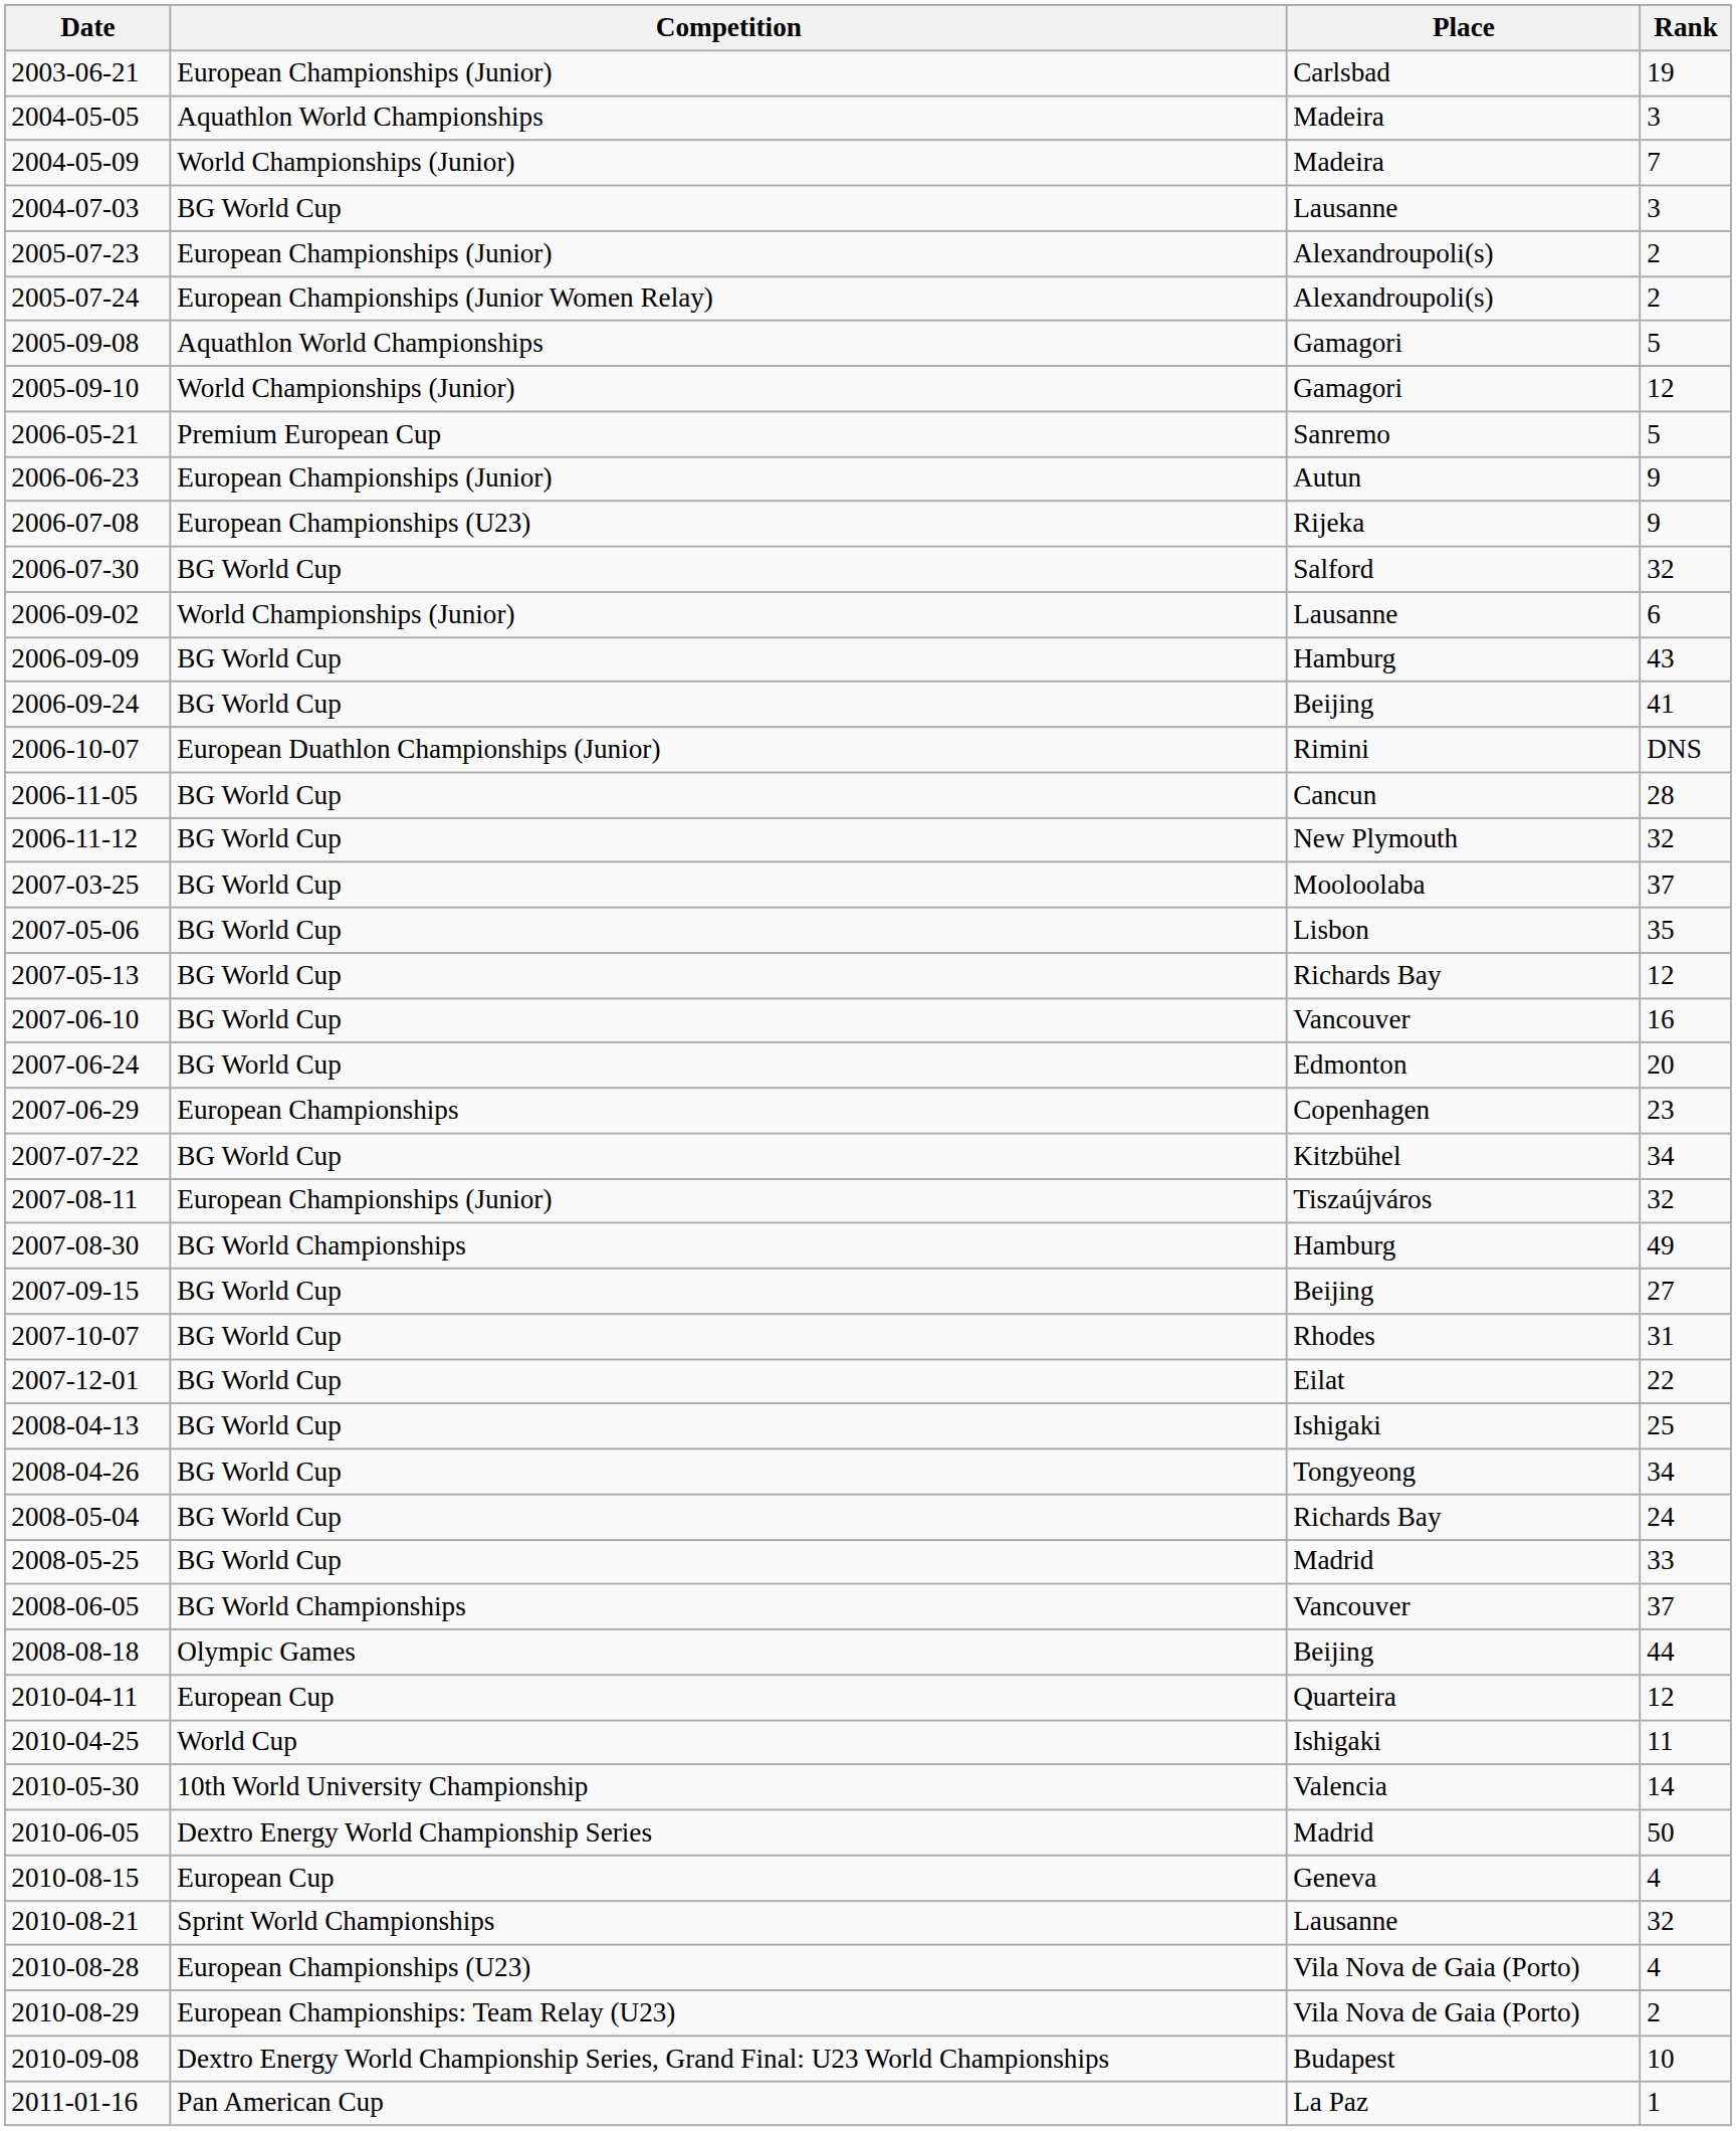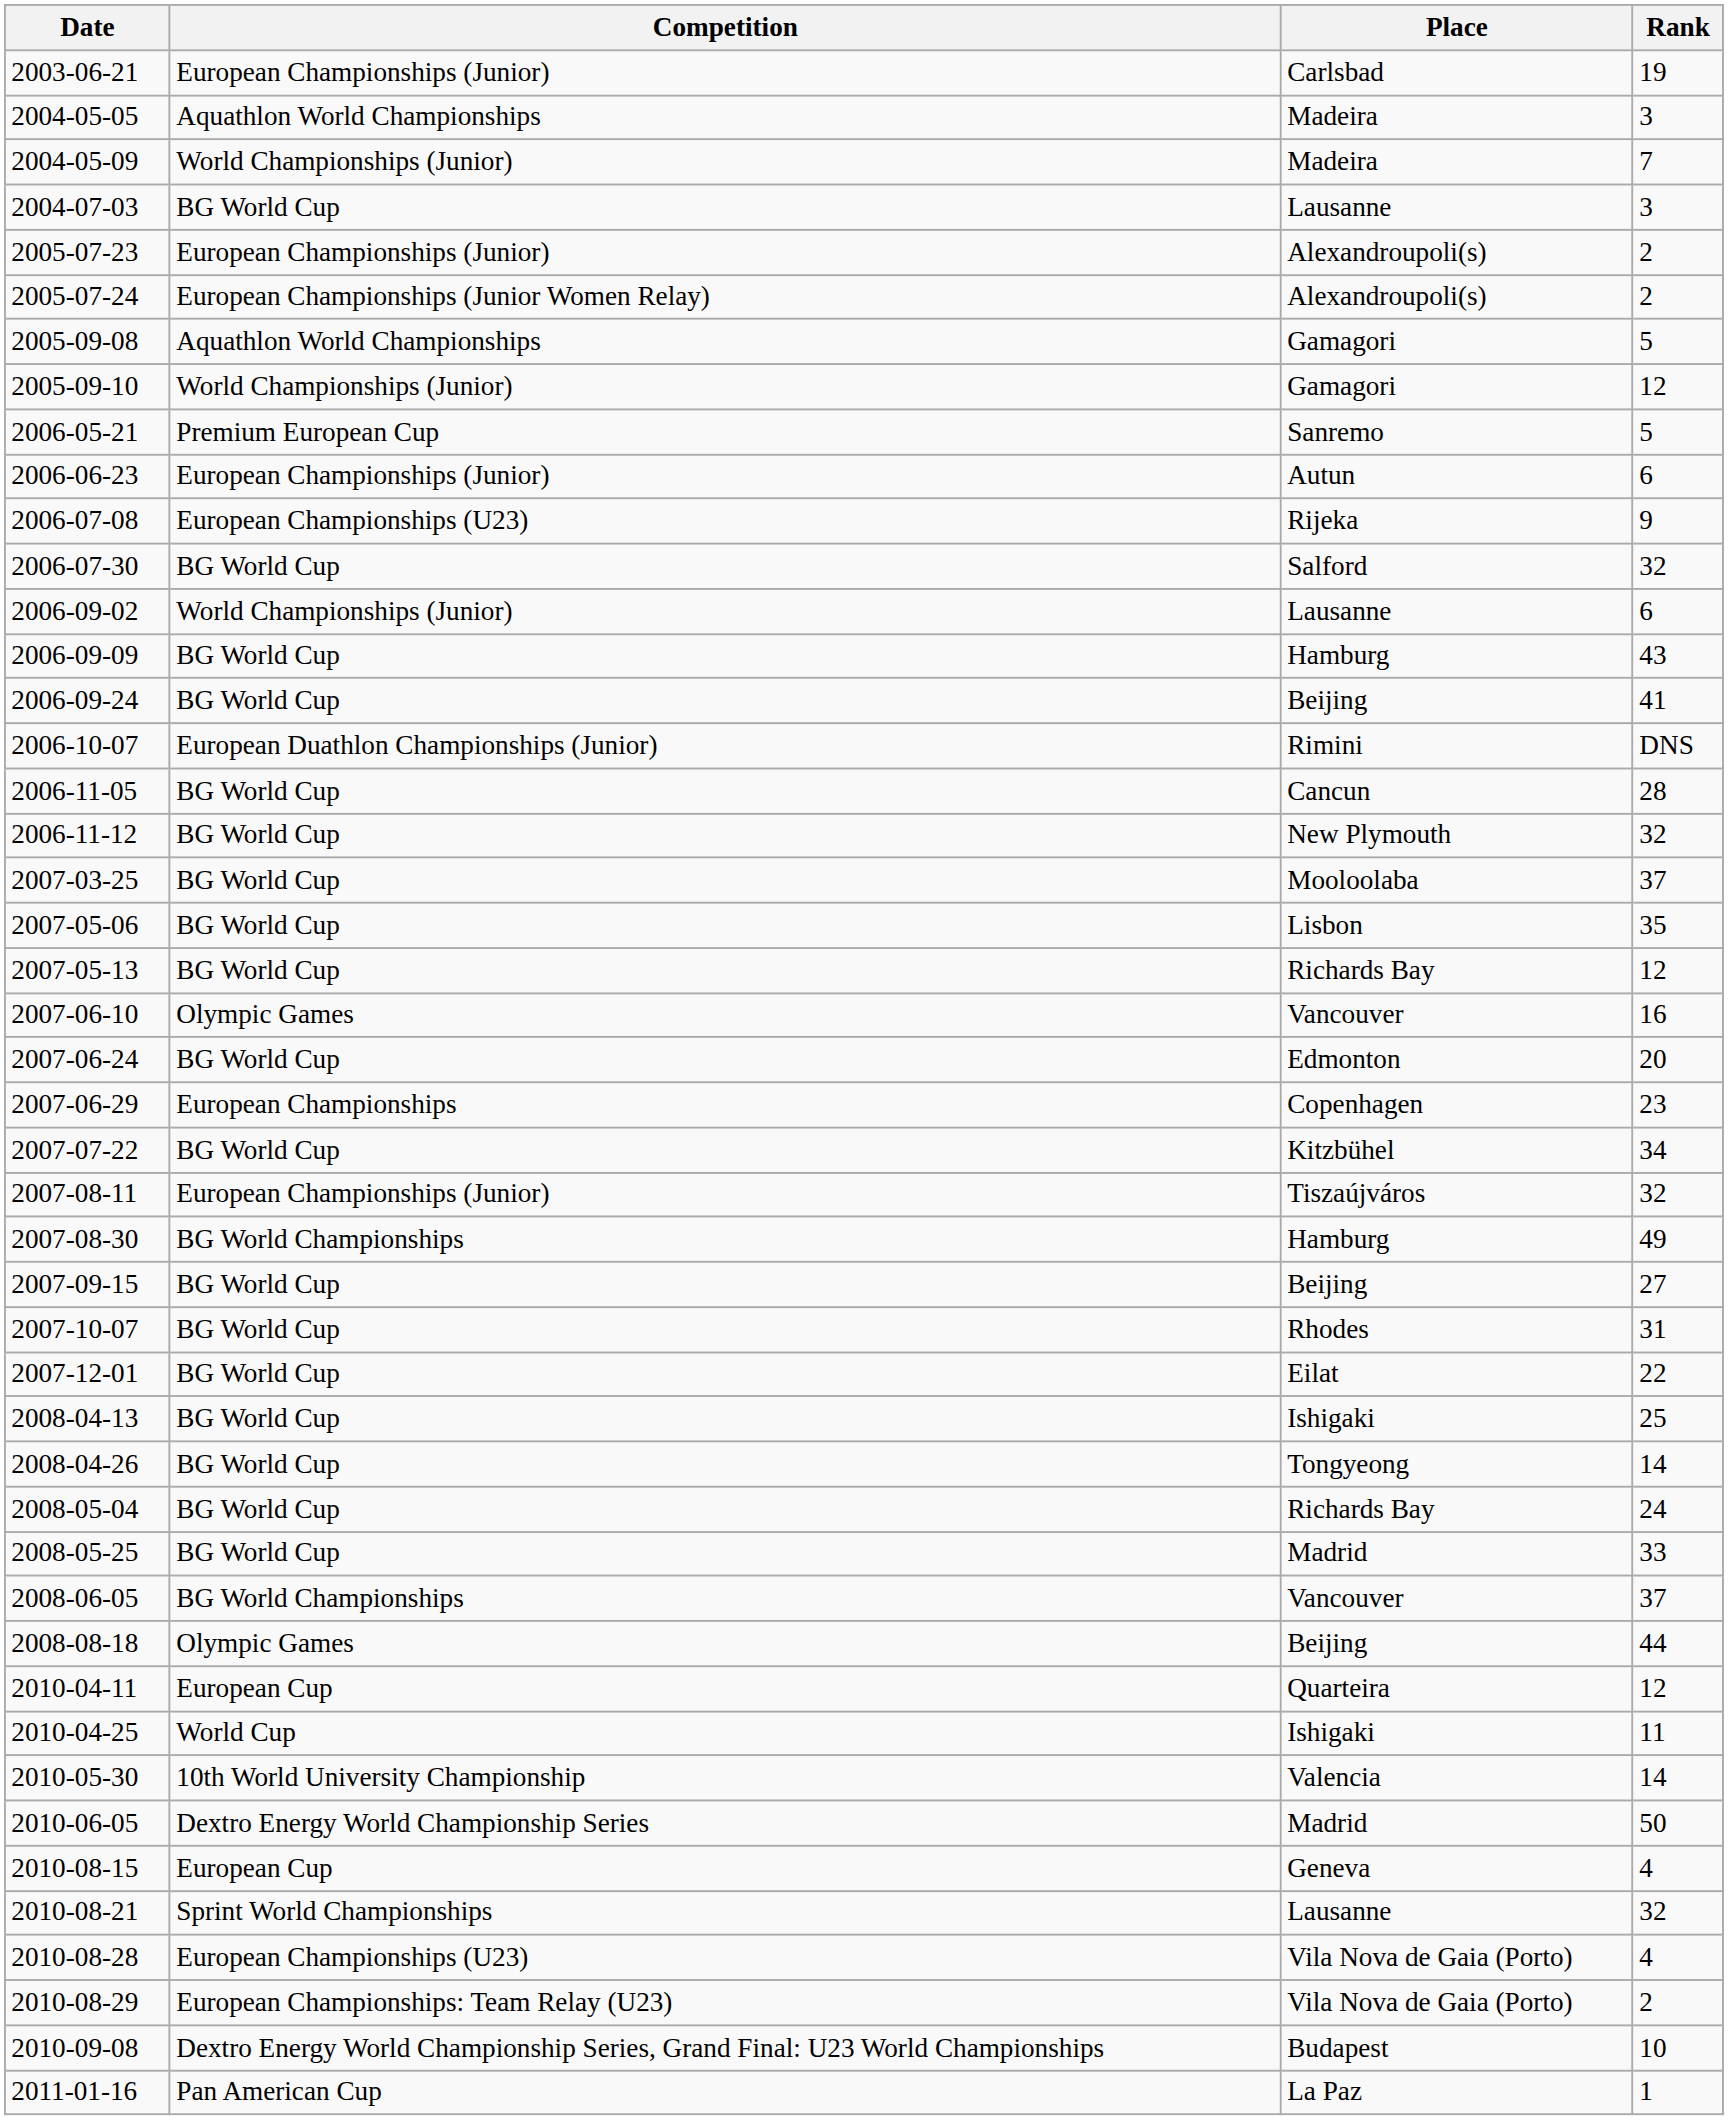2006-06-23 | Rank: 9 -> 6
2007-06-10 | Competition: BG World Cup -> Olympic Games
2008-04-26 | Rank: 34 -> 14
